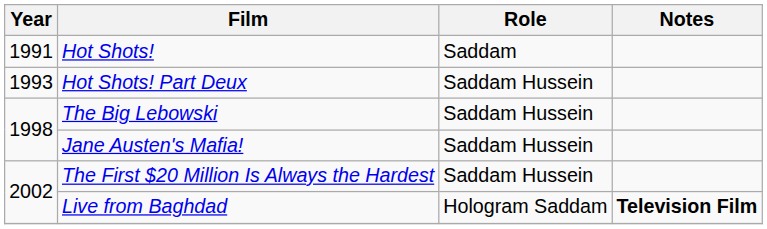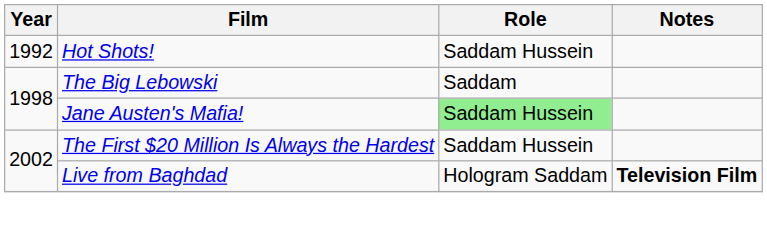Hot Shots! | Year: 1991 -> 1992
Hot Shots! | Role: Saddam -> Saddam Hussein
- row: 1993 | Hot Shots! Part Deux | Saddam Hussein
The Big Lebowski | Role: Saddam Hussein -> Saddam
Jane Austen's Mafia! | Role: no background -> lightgreen background
